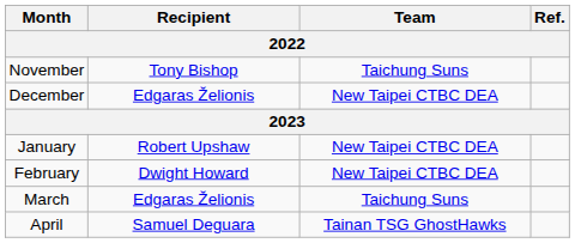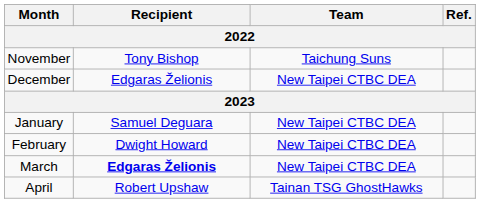January | Recipient: Robert Upshaw -> Samuel Deguara
March | Recipient: normal -> bold
March | Team: Taichung Suns -> New Taipei CTBC DEA
April | Recipient: Samuel Deguara -> Robert Upshaw
